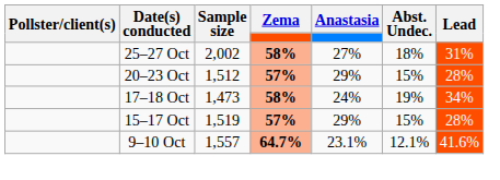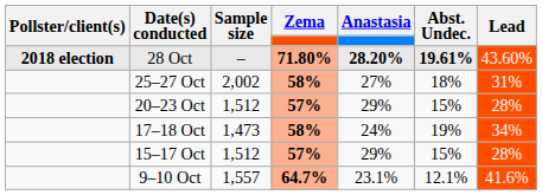+ row: 2018 election | 28 Oct | – | 71.80% | 28.20% | 19.61% | 43.60%
15–17 Oct | Sample size: 1,519 -> 1,512
